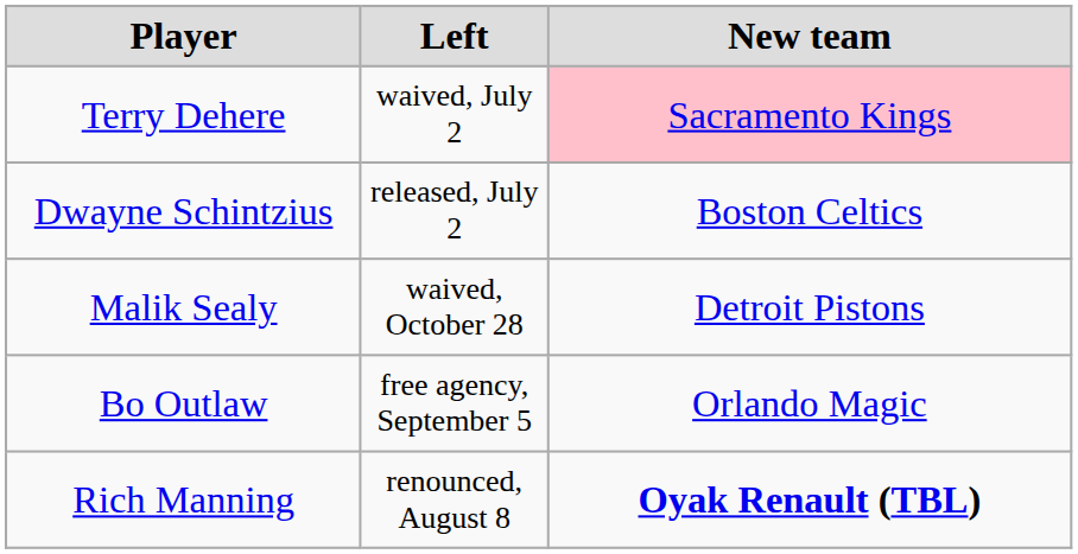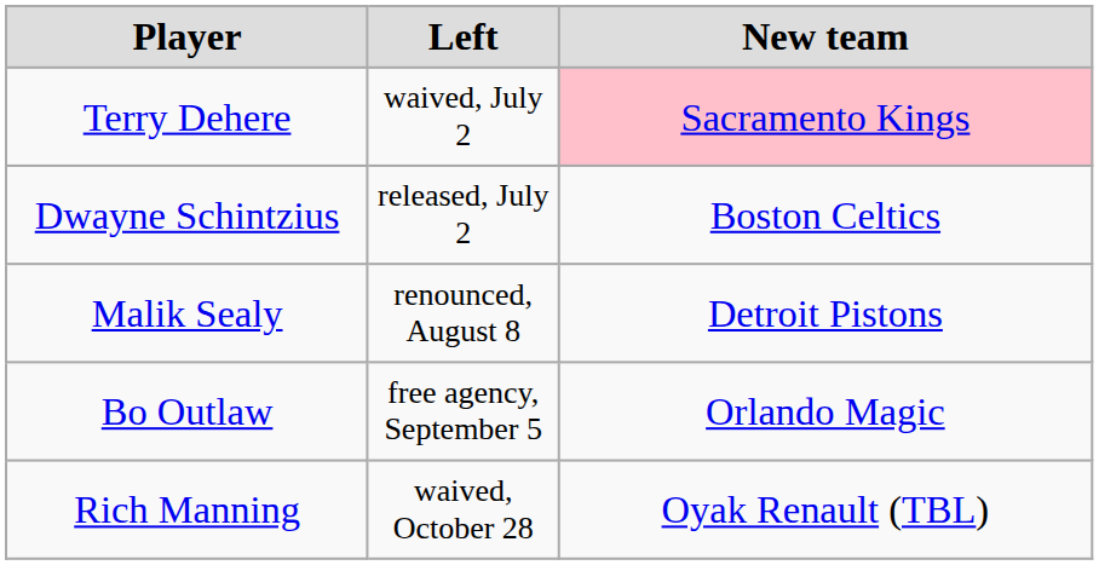Malik Sealy | Left: waived, October 28 -> renounced, August 8
Rich Manning | Left: renounced, August 8 -> waived, October 28
Rich Manning | New team: bold -> normal
